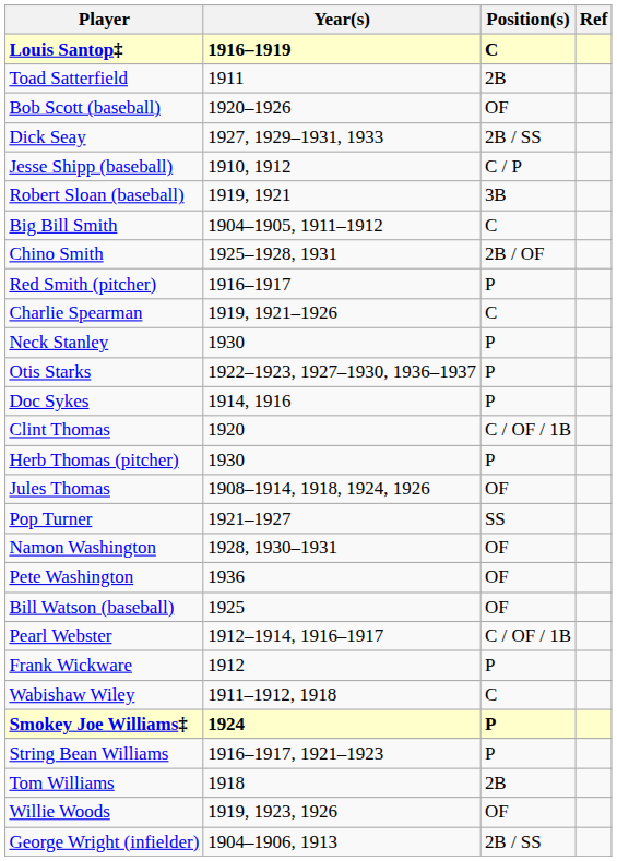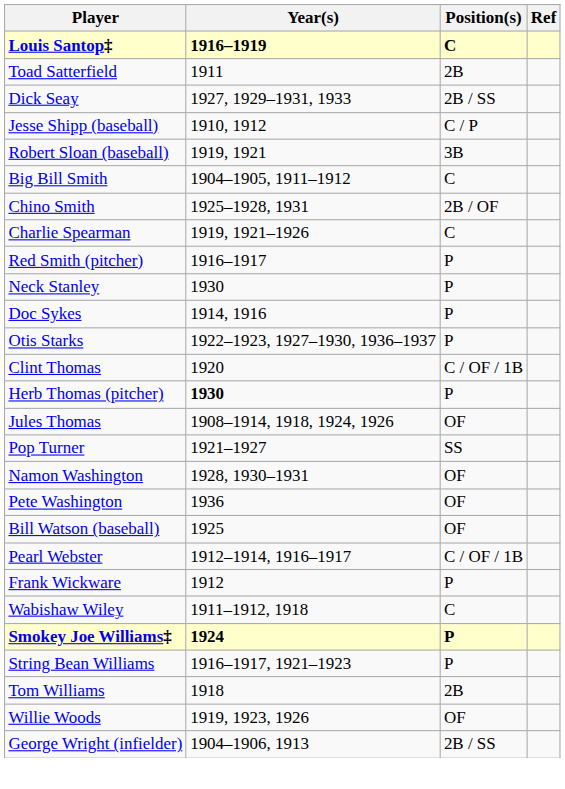- row: Bob Scott (baseball) | 1920–1926 | OF
rows swapped: Red Smith (pitcher) <-> Charlie Spearman
rows swapped: Otis Starks <-> Doc Sykes
Herb Thomas (pitcher) | Year(s): normal -> bold
